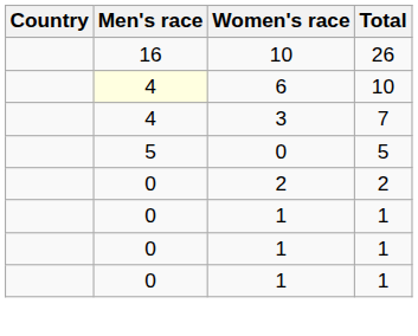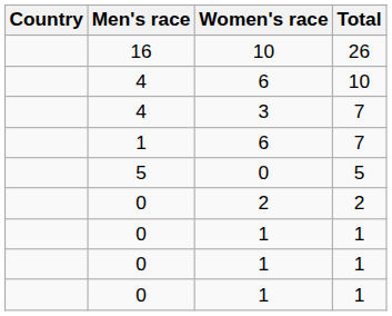6 / 10 | Men's race: lightyellow background -> no background
+ row: 1 | 6 | 7
